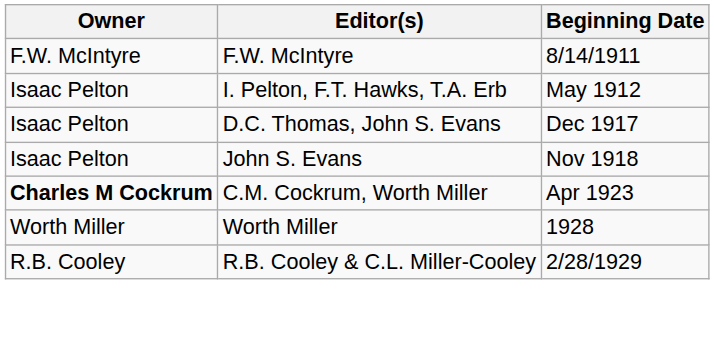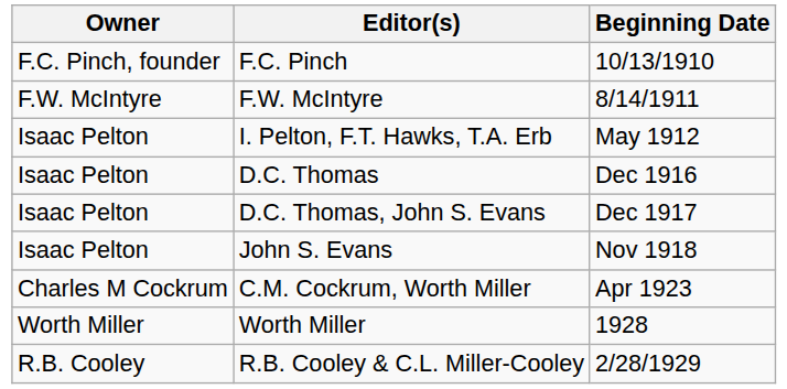+ row: F.C. Pinch, founder | F.C. Pinch | 10/13/1910
+ row: Isaac Pelton | D.C. Thomas | Dec 1916
C.M. Cockrum, Worth Miller | Owner: bold -> normal
